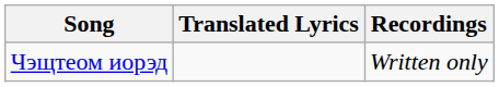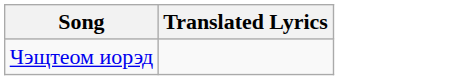- column: Recordings | Written only
